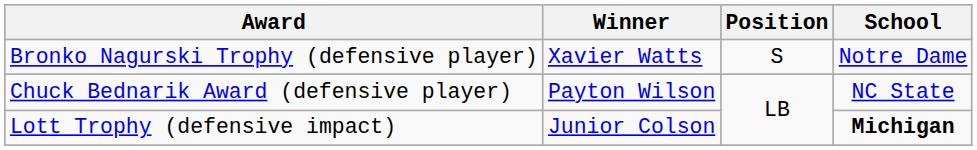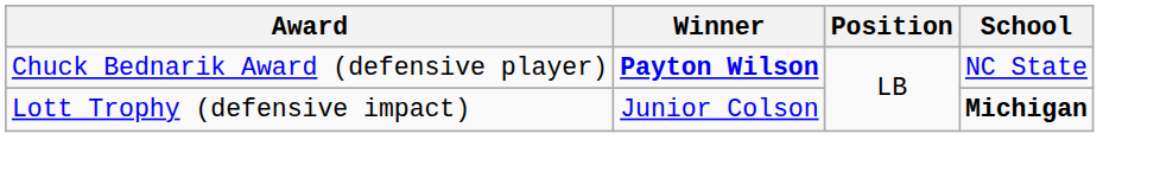- row: Bronko Nagurski Trophy (defensive player) | Xavier Watts | S | Notre Dame
Chuck Bednarik Award (defensive player) | Winner: normal -> bold
